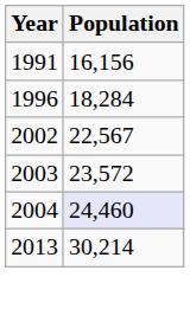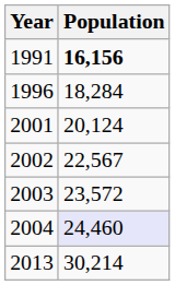1991 | Population: normal -> bold
+ row: 2001 | 20,124
